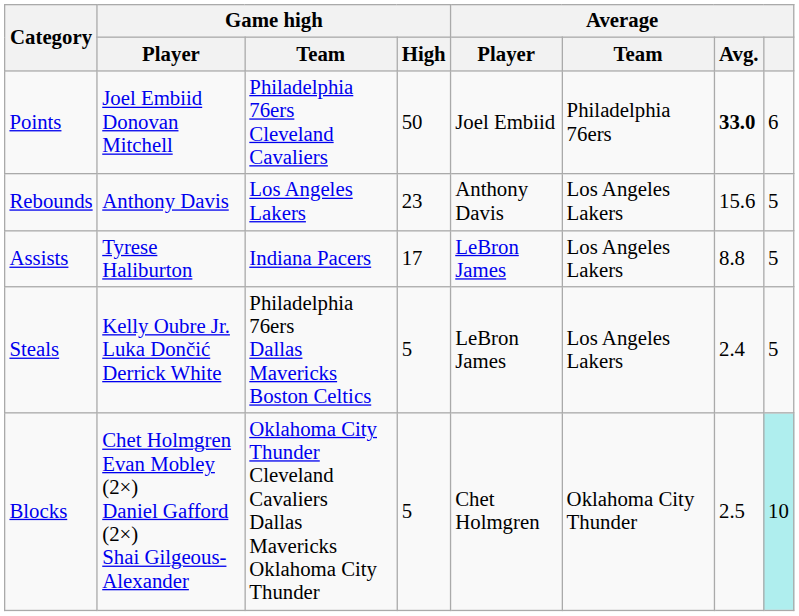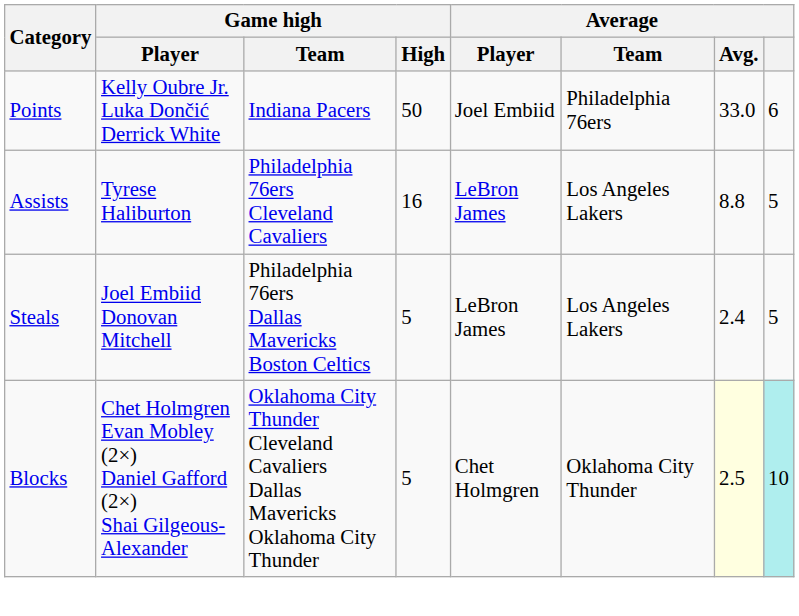Points | Game high / Player: Joel Embiid Donovan Mitchell -> Kelly Oubre Jr. Luka Dončić Derrick White
Points | Game high / Team: Philadelphia 76ers Cleveland Cavaliers -> Indiana Pacers
Points | Average / Avg.: bold -> normal
- row: Rebounds | Anthony Davis | Los Angeles Lakers | 23 | Anthony Davis | Los Angeles Lakers | 15.6 | 5
Assists | Game high / Team: Indiana Pacers -> Philadelphia 76ers Cleveland Cavaliers
Assists | Game high / High: 17 -> 16
Steals | Game high / Player: Kelly Oubre Jr. Luka Dončić Derrick White -> Joel Embiid Donovan Mitchell
Blocks | Average / Avg.: no background -> lightyellow background
